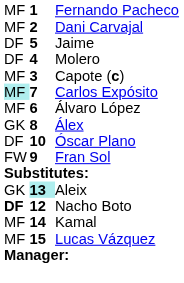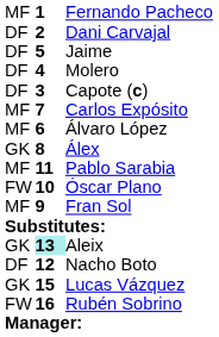Dani Carvajal | column 1: MF -> DF
Capote (c) | column 1: MF -> DF
Carlos Expósito | column 1: paleturquoise background -> no background
+ row: MF | 11 | Pablo Sarabia
Óscar Plano | column 1: DF -> FW
Fran Sol | column 1: FW -> MF
Nacho Boto | column 1: bold -> normal
- row: MF | 14 | Kamal
Lucas Vázquez | column 1: MF -> GK
+ row: FW | 16 | Rubén Sobrino
